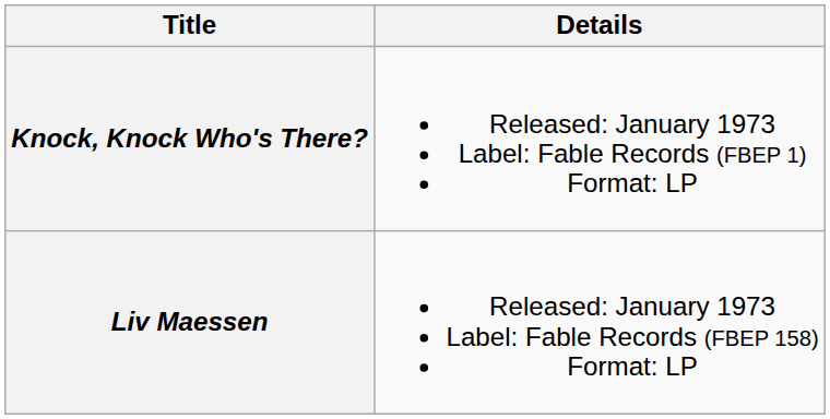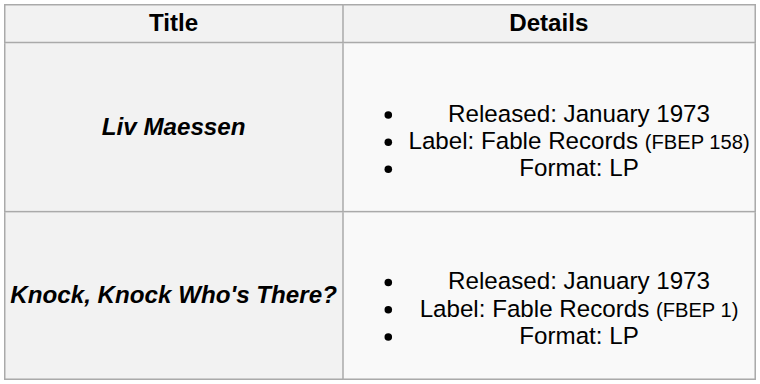rows swapped: Liv Maessen <-> Knock, Knock Who's There?
